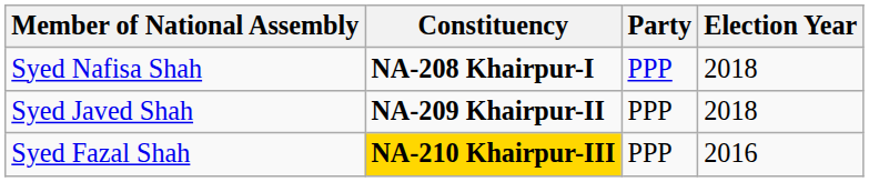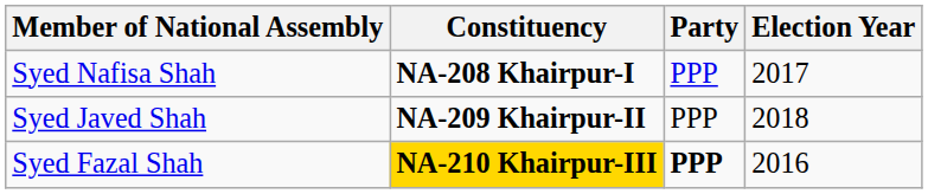Syed Nafisa Shah | Election Year: 2018 -> 2017
Syed Fazal Shah | Party: normal -> bold
